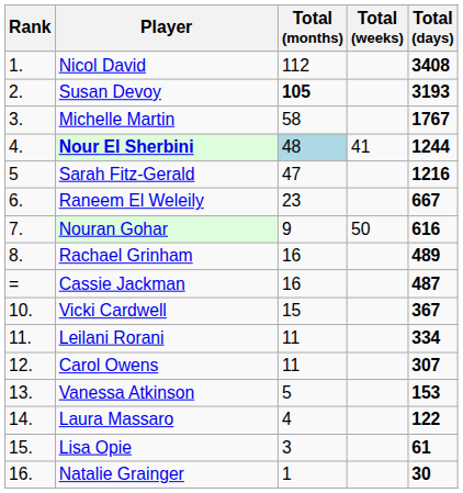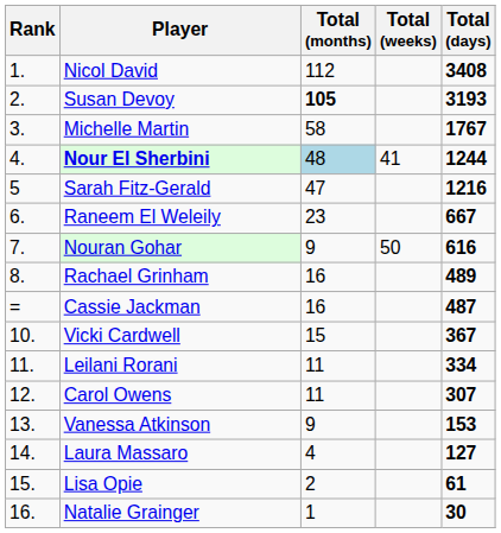Vanessa Atkinson | Total (months): 5 -> 9
Laura Massaro | Total (days): 122 -> 127
Lisa Opie | Total (months): 3 -> 2
